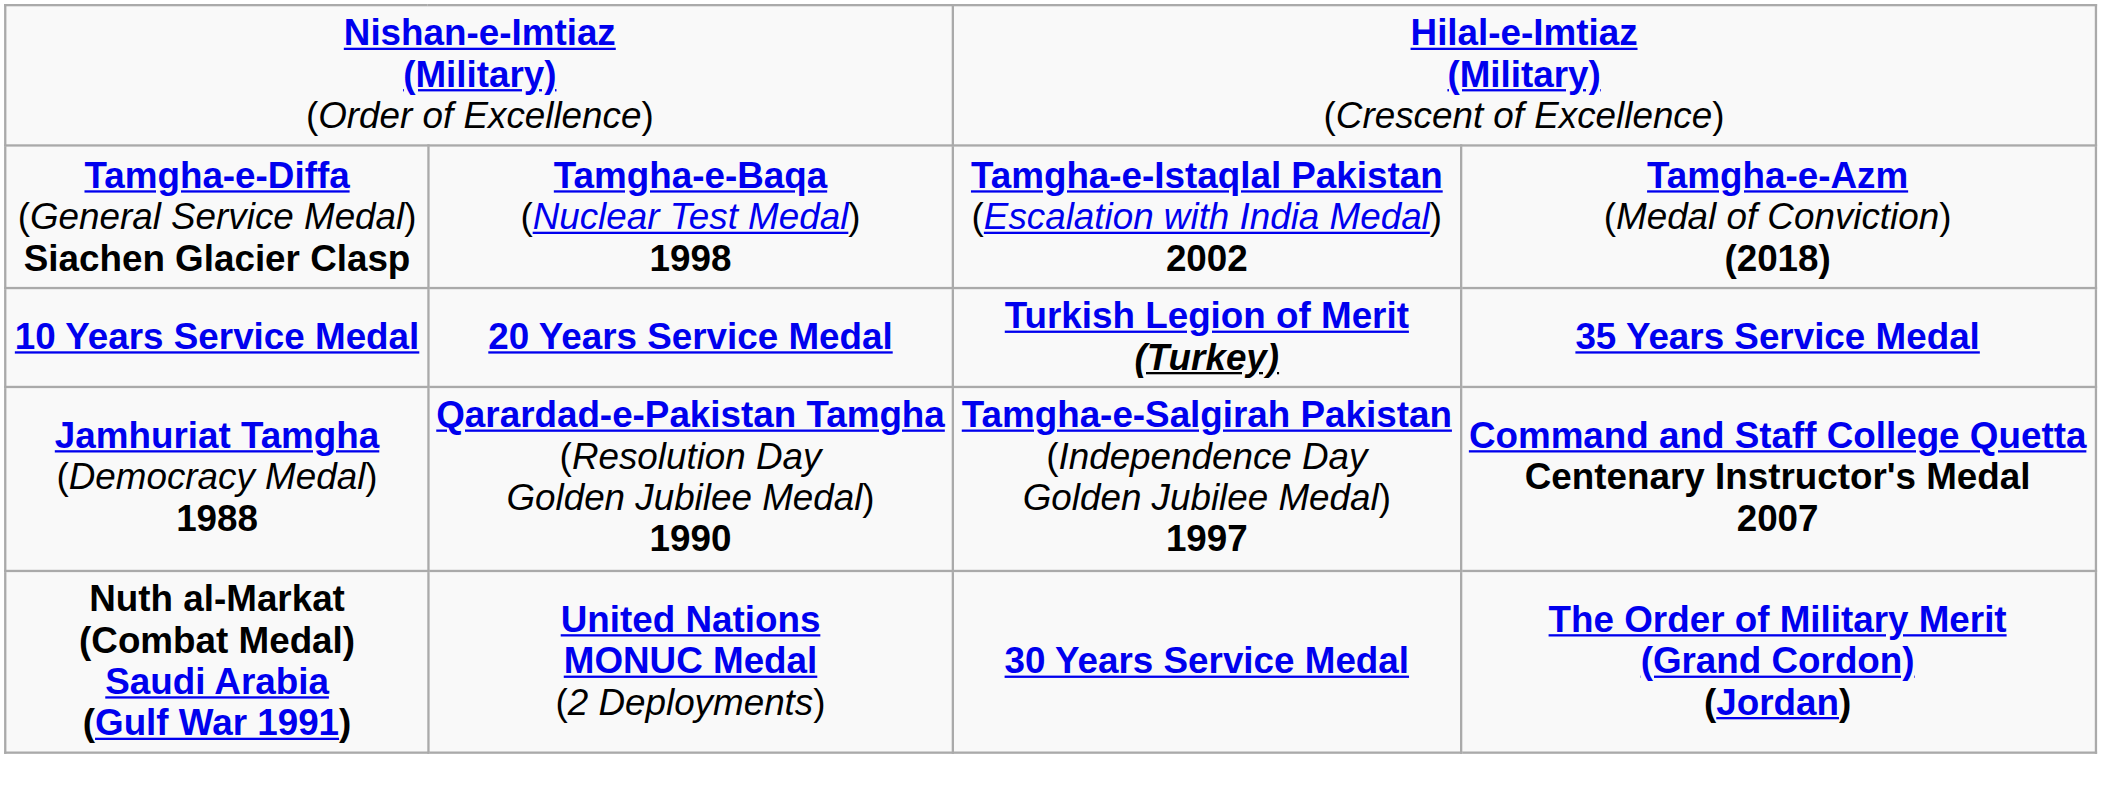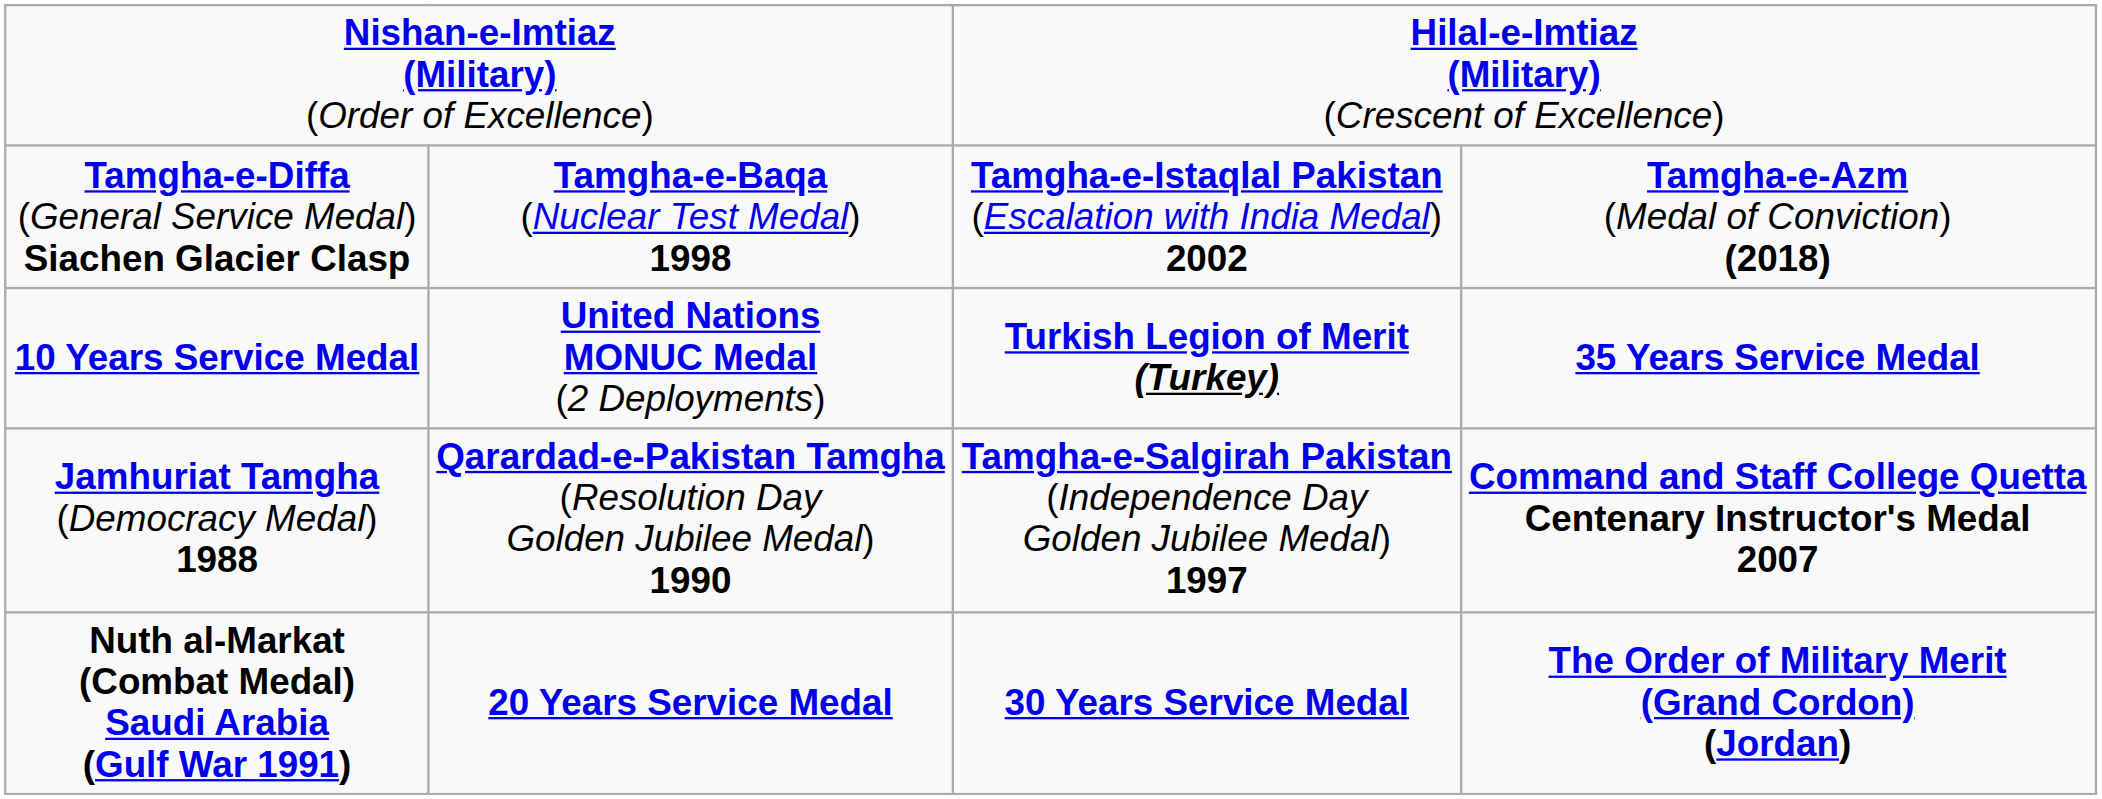10 Years Service Medal | column 2: 20 Years Service Medal -> United Nations MONUC Medal (2 Deployments)
Nuth al-Markat (Combat Medal) Saudi Arabia (Gulf War 1991) | column 2: United Nations MONUC Medal (2 Deployments) -> 20 Years Service Medal
